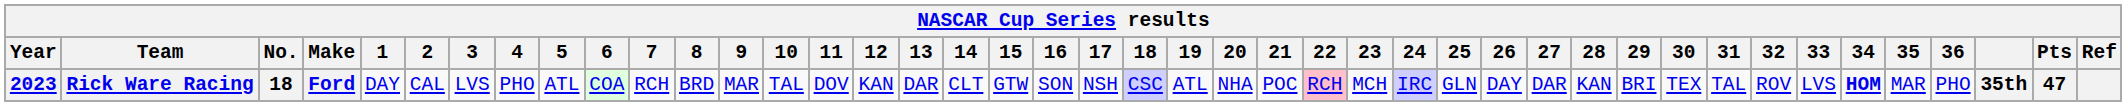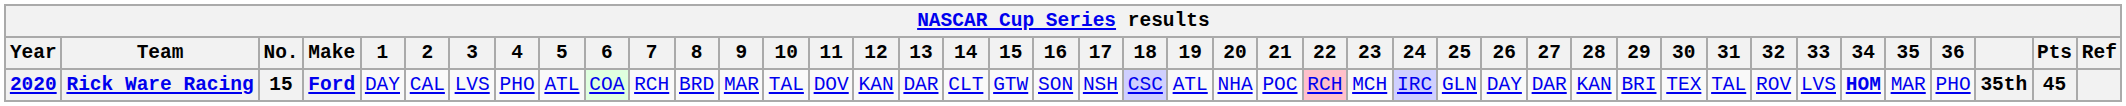Rick Ware Racing | Year: 2023 -> 2020
Rick Ware Racing | No.: 18 -> 15
Rick Ware Racing | Pts: 47 -> 45
